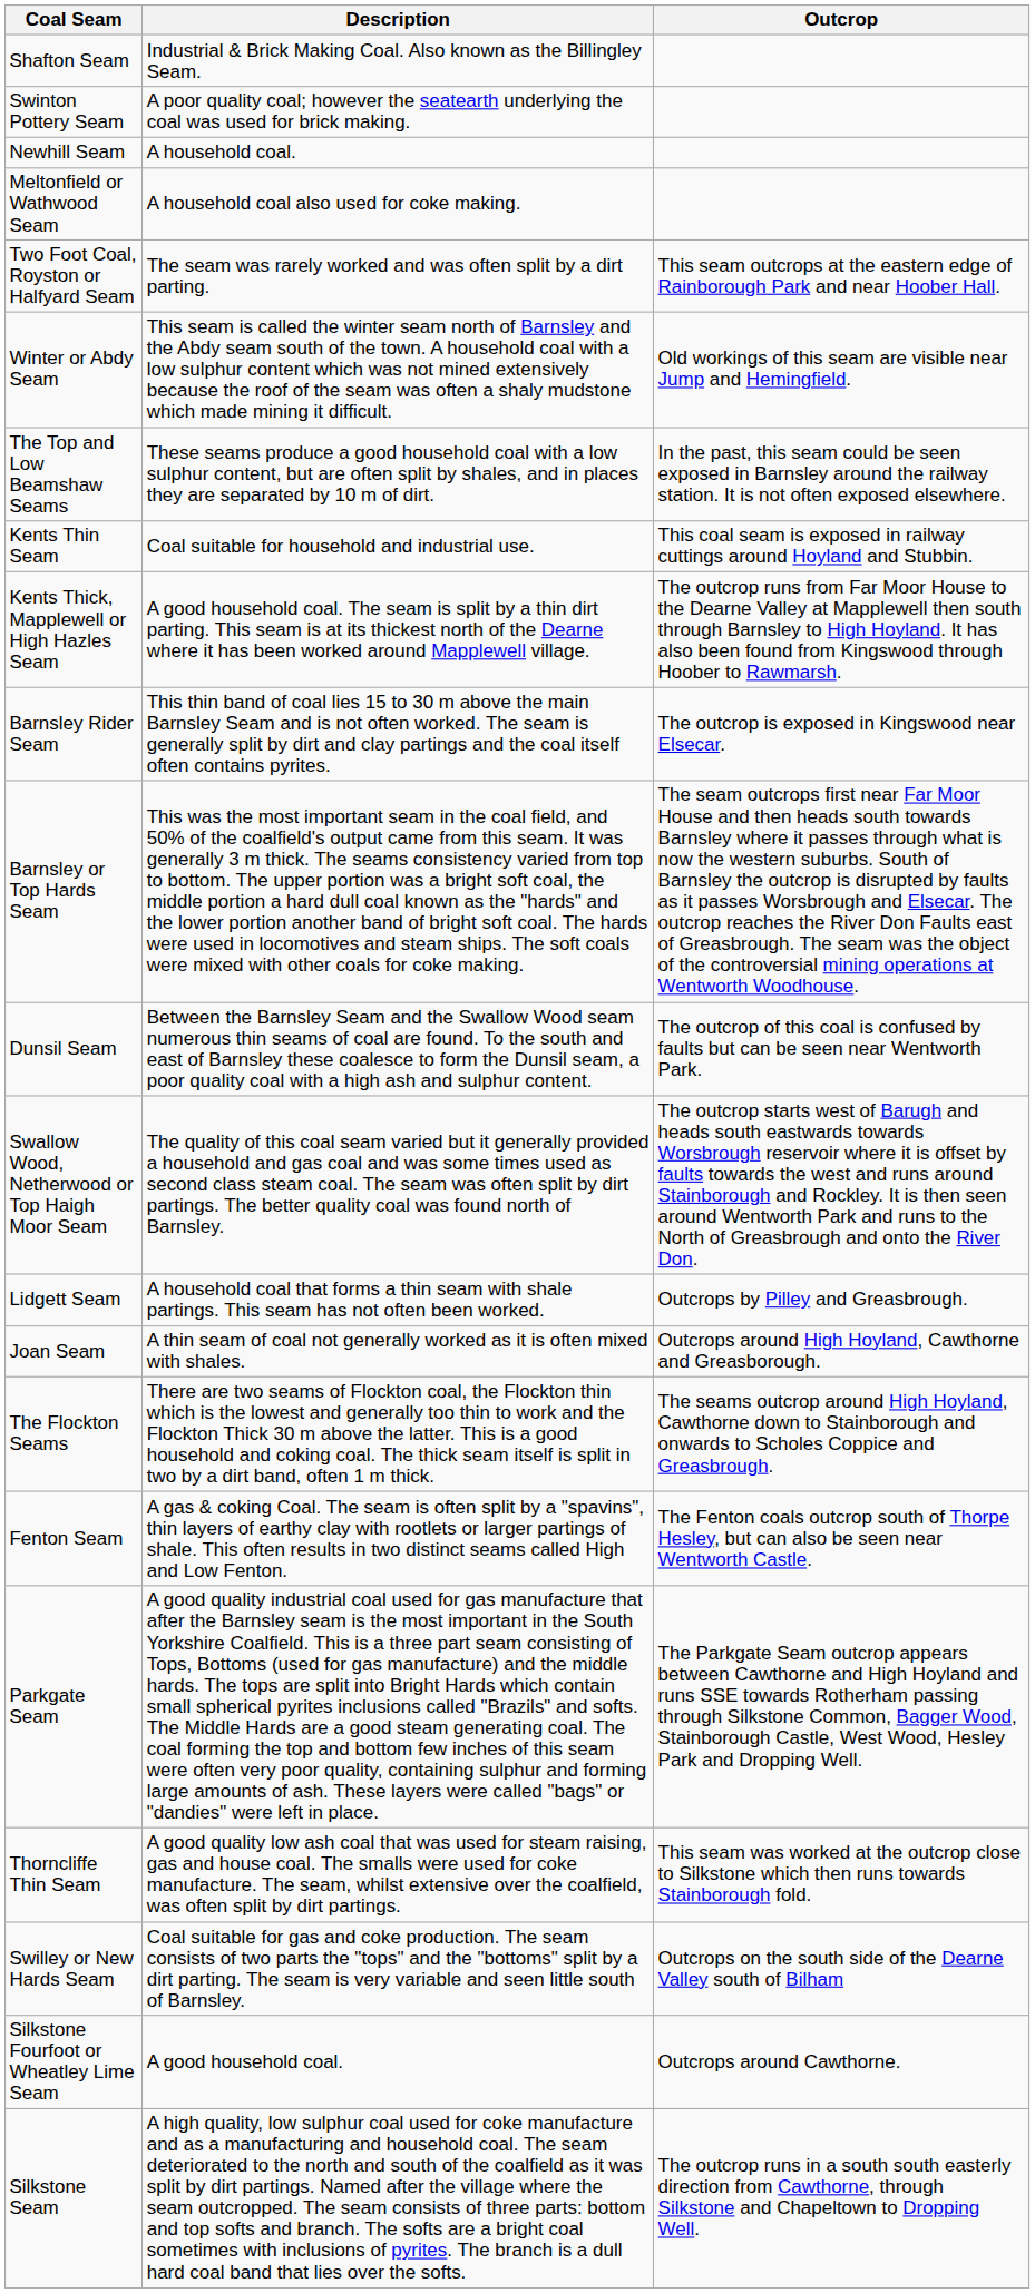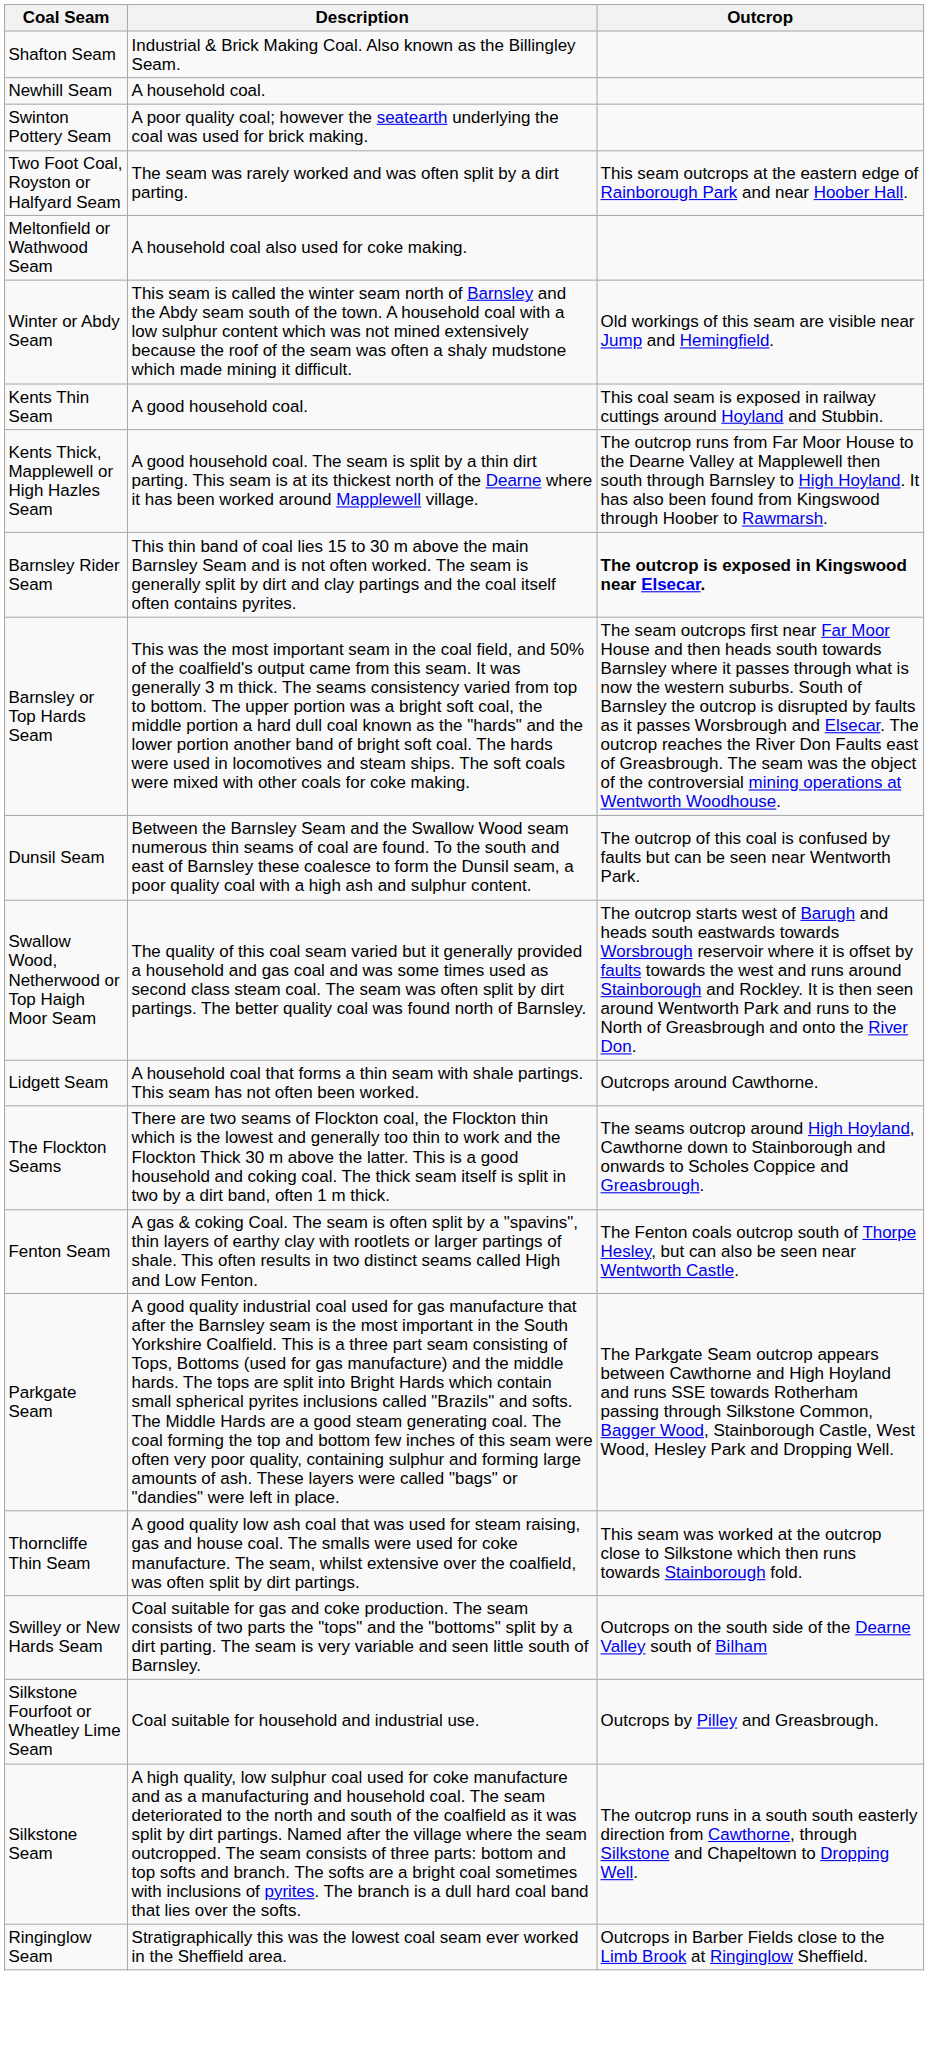rows swapped: Swinton Pottery Seam <-> Newhill Seam
rows swapped: Meltonfield or Wathwood Seam <-> Two Foot Coal, Royston or Halfyard Seam
- row: The Top and Low Beamshaw Seams | These seams produce a good household coal with a low sulphur content, but are often split by shales, and in places they are separated by 10 m of dirt. | In the past, this seam could be seen exposed in Barnsley around the railway station. It is not often exposed elsewhere.
Kents Thin Seam | Description: Coal suitable for household and industrial use. -> A good household coal.
Barnsley Rider Seam | Outcrop: normal -> bold
Lidgett Seam | Outcrop: Outcrops by Pilley and Greasbrough. -> Outcrops around Cawthorne.
- row: Joan Seam | A thin seam of coal not generally worked as it is often mixed with shales. | Outcrops around High Hoyland, Cawthorne and Greasborough.
Silkstone Fourfoot or Wheatley Lime Seam | Description: A good household coal. -> Coal suitable for household and industrial use.
Silkstone Fourfoot or Wheatley Lime Seam | Outcrop: Outcrops around Cawthorne. -> Outcrops by Pilley and Greasbrough.
+ row: Ringinglow Seam | Stratigraphically this was the lowest coal seam ever worked in the Sheffield area. | Outcrops in Barber Fields close to the Limb Brook at Ringinglow Sheffield.
